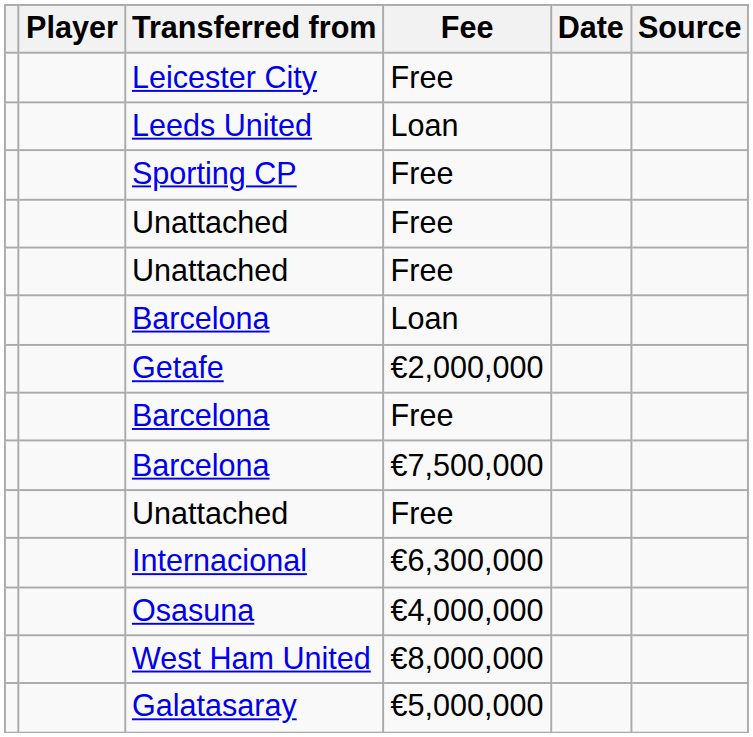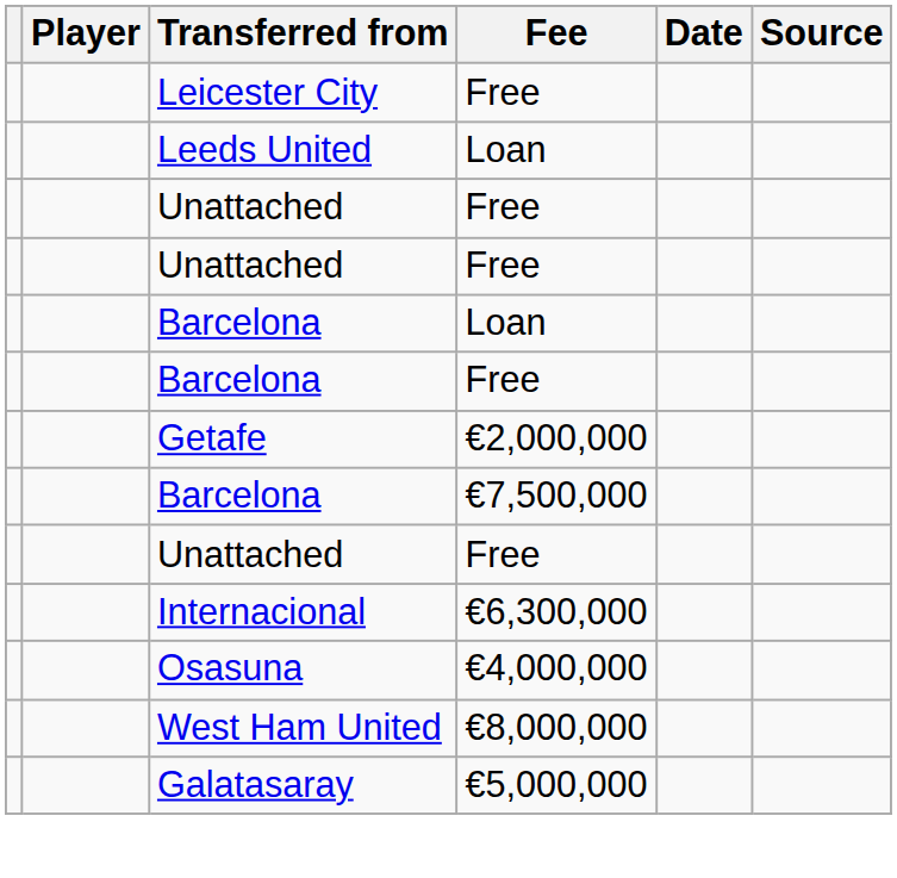- row: Sporting CP | Free
rows swapped: Barcelona / Free <-> Getafe
